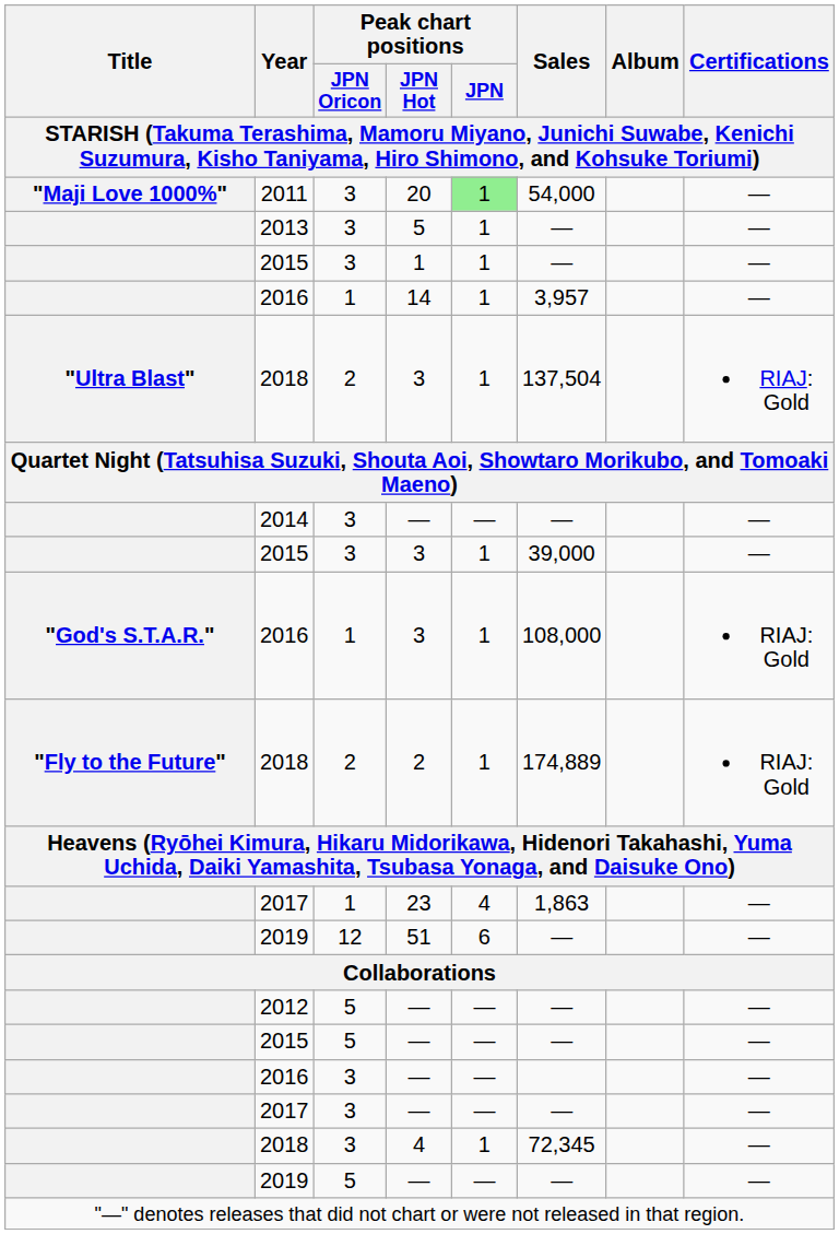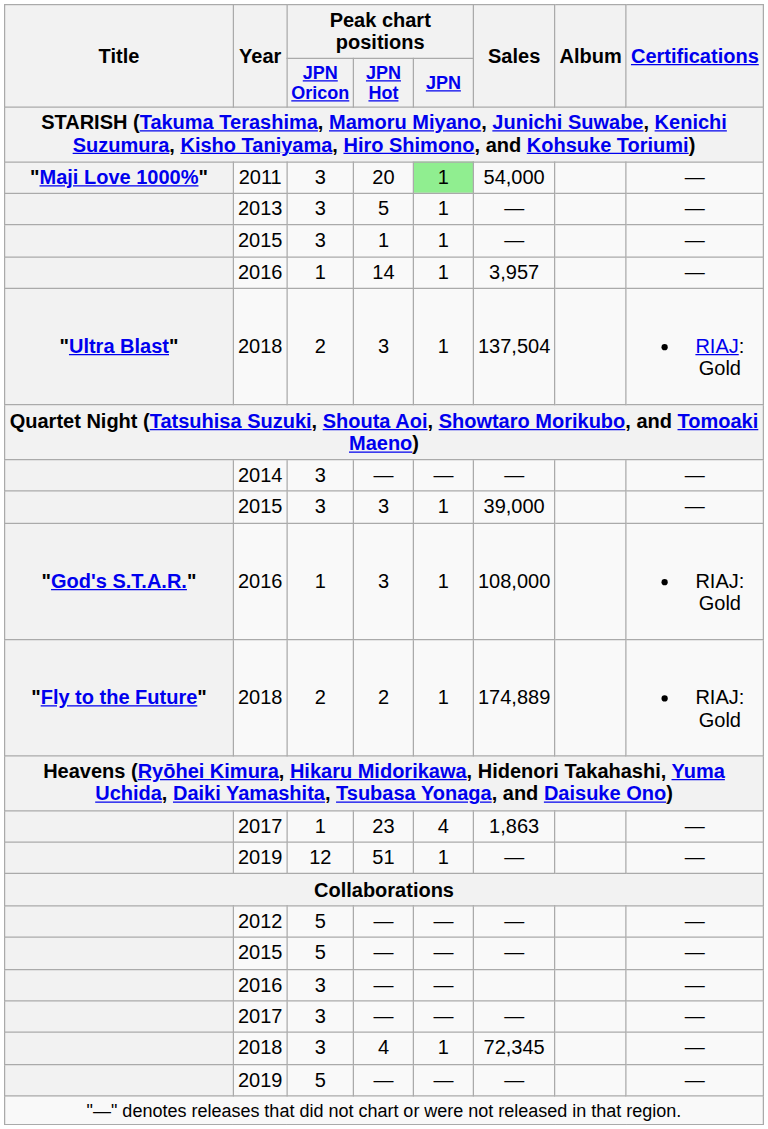51 | Peak chart positions / JPN: 6 -> 1
